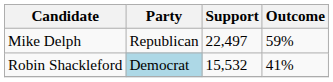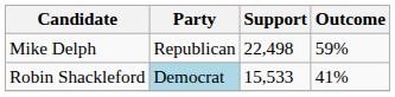Mike Delph | Support: 22,497 -> 22,498
Robin Shackleford | Support: 15,532 -> 15,533
